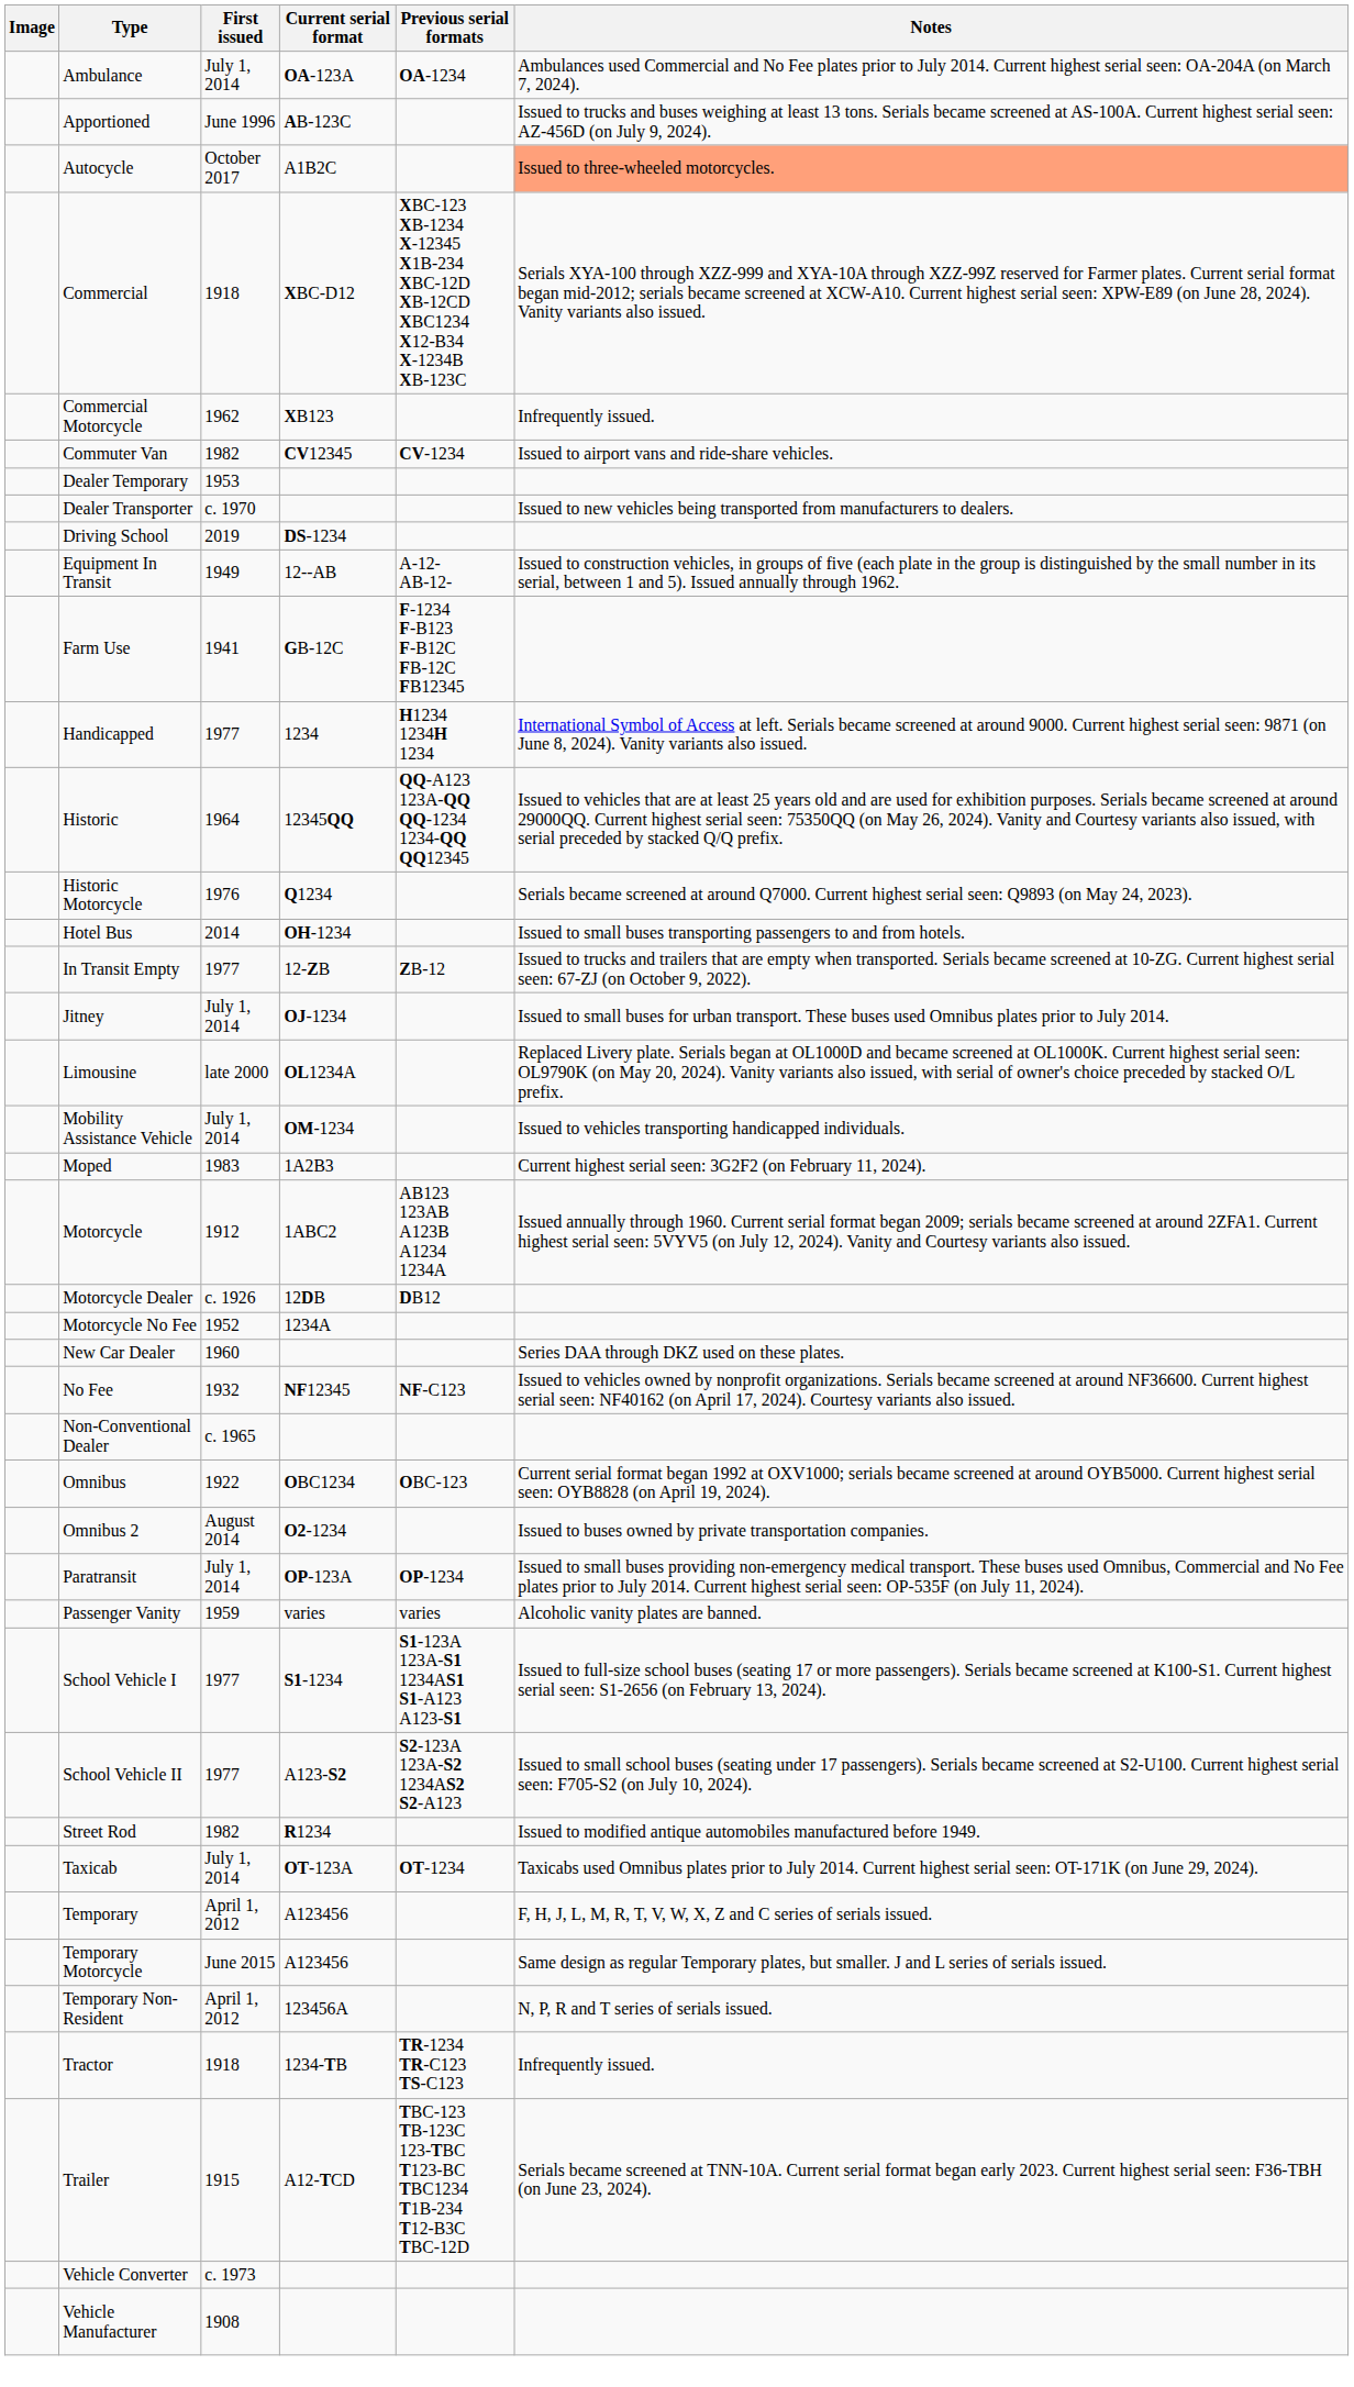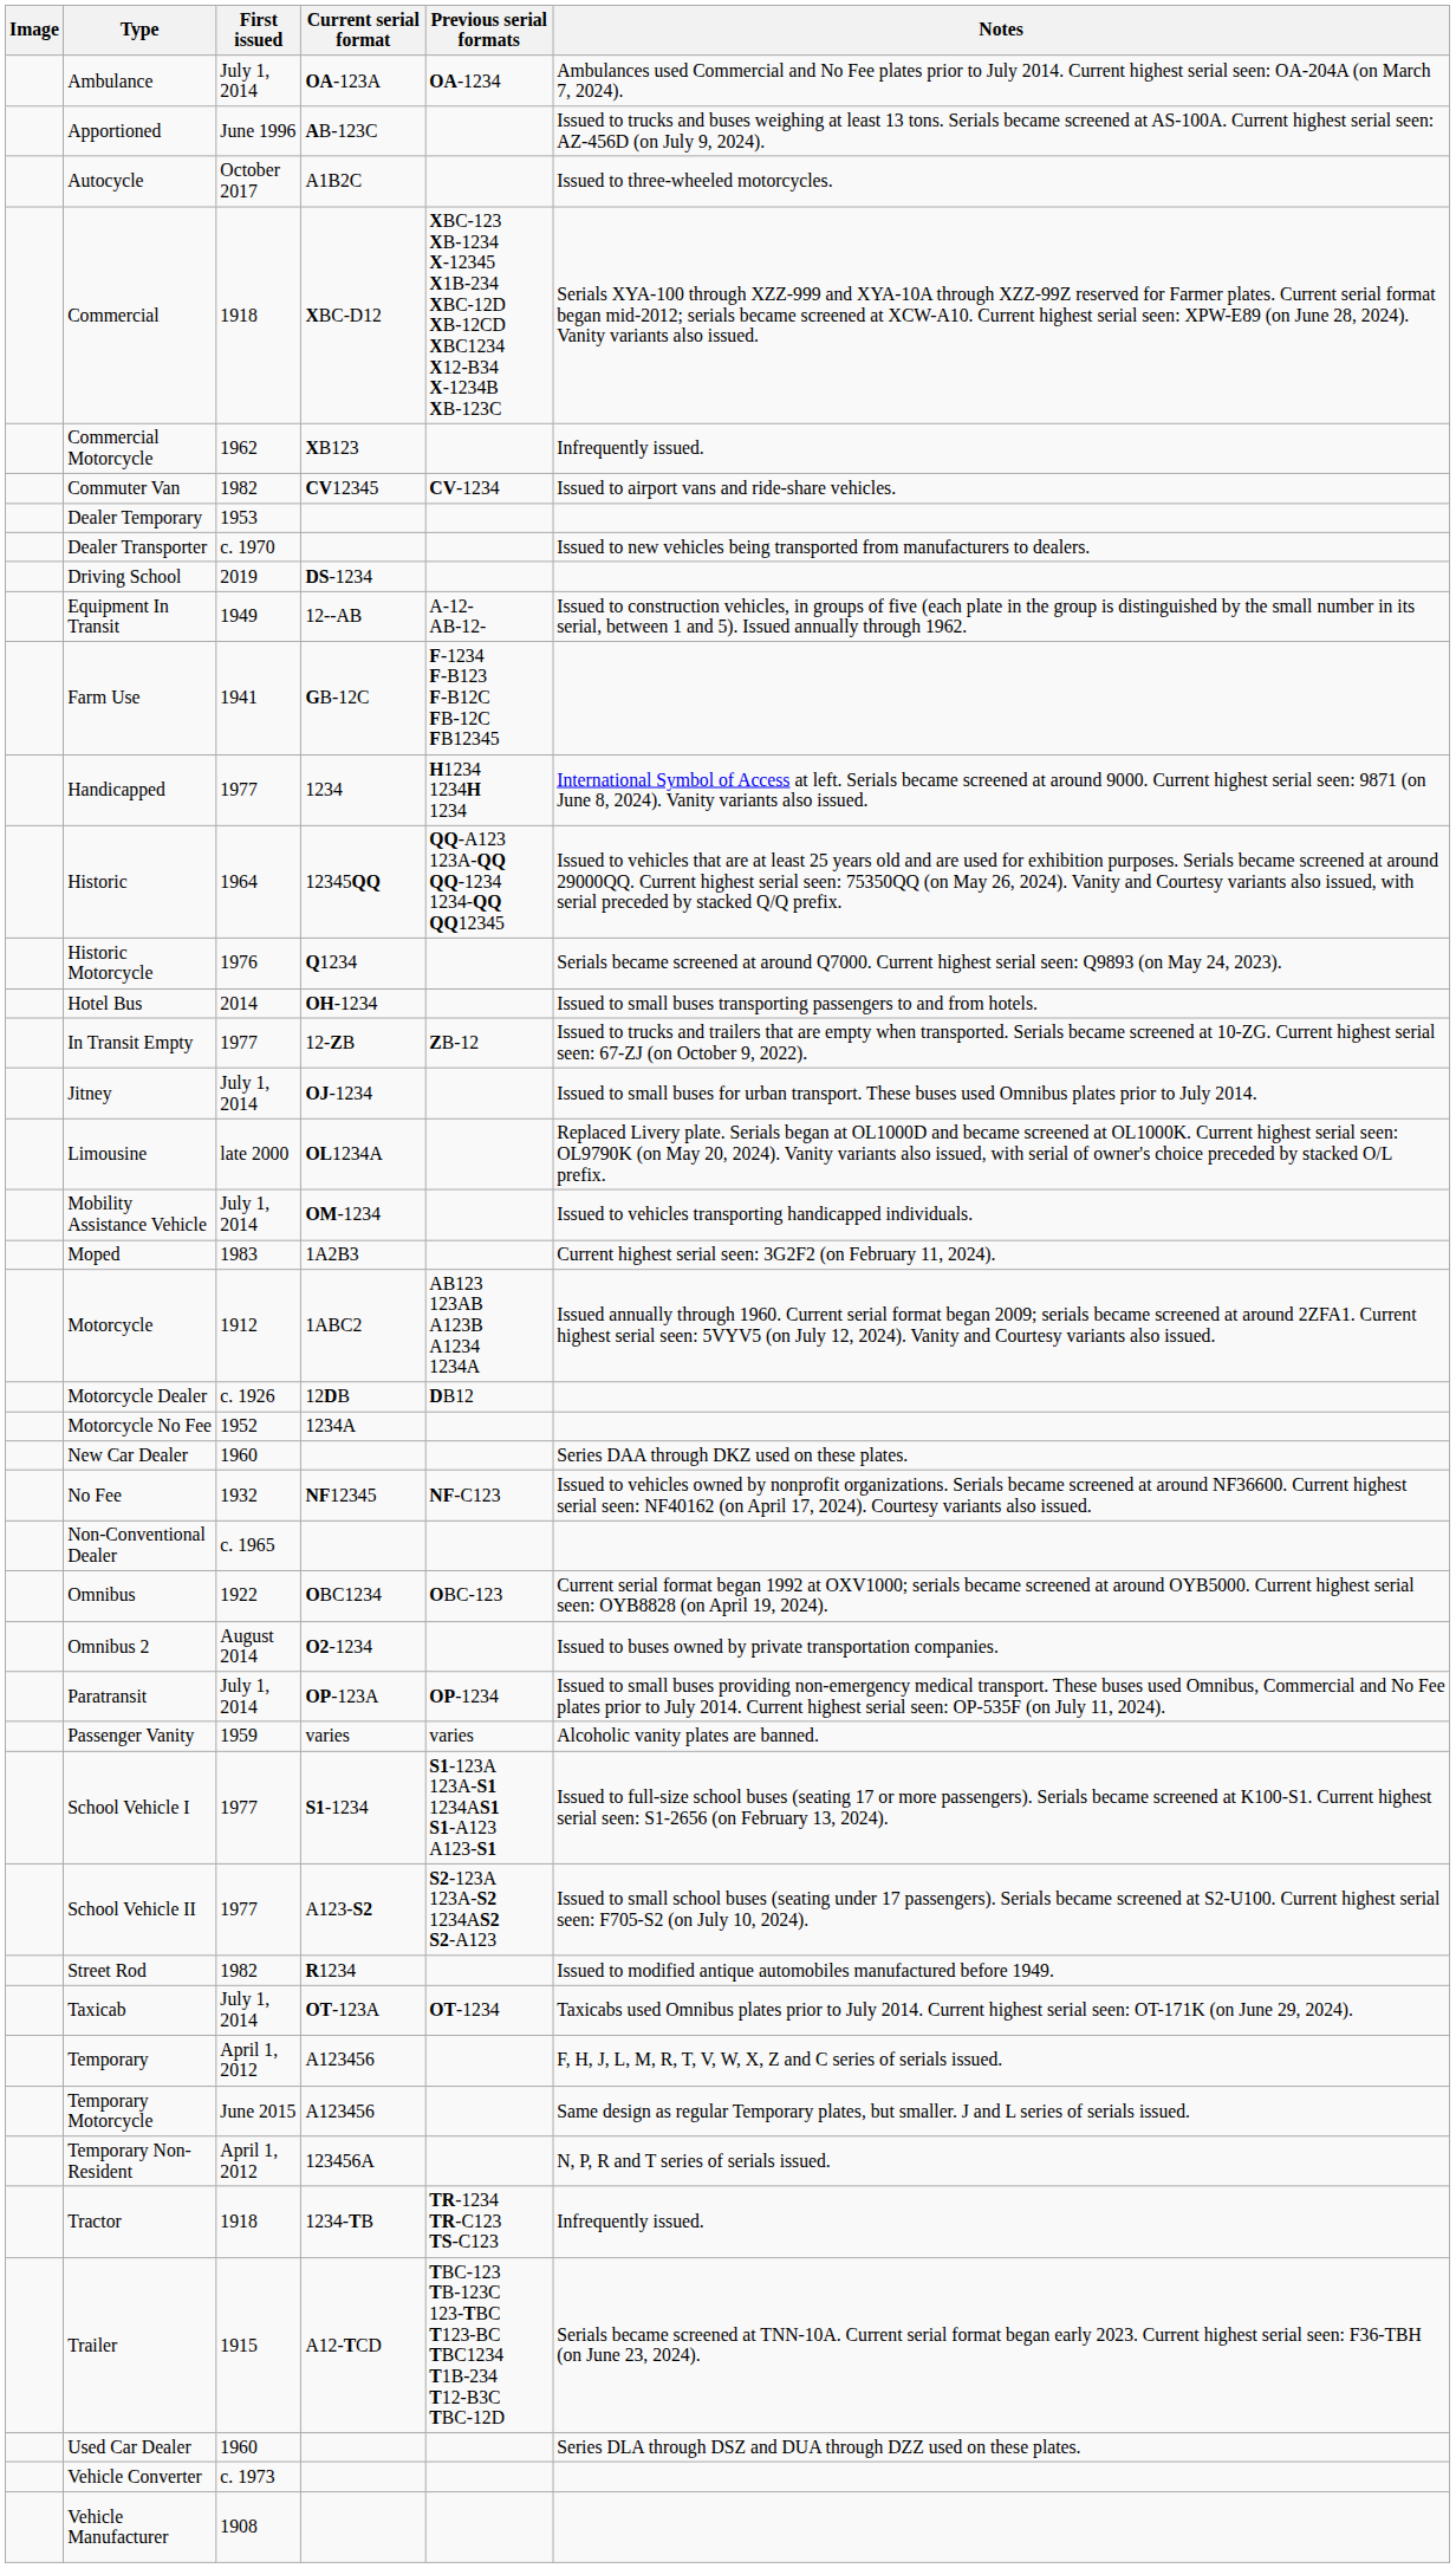Autocycle | Notes: lightsalmon background -> no background
+ row: Used Car Dealer | 1960 | Series DLA through DSZ and DUA through DZZ used on these plates.
